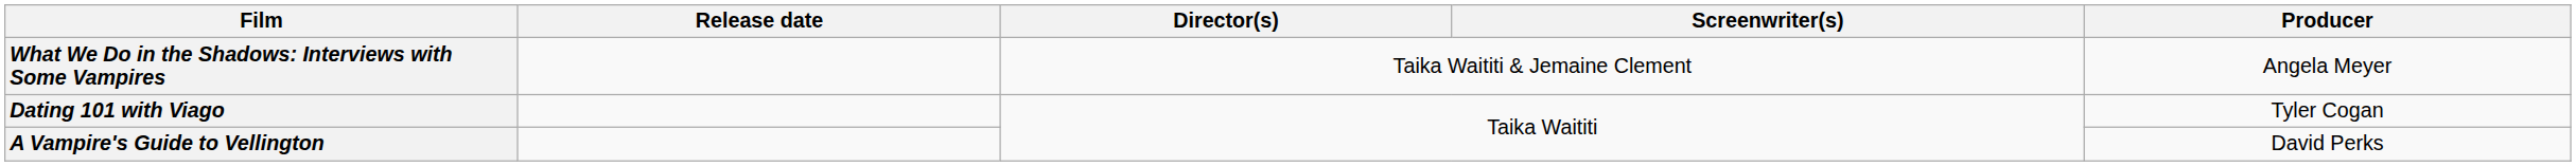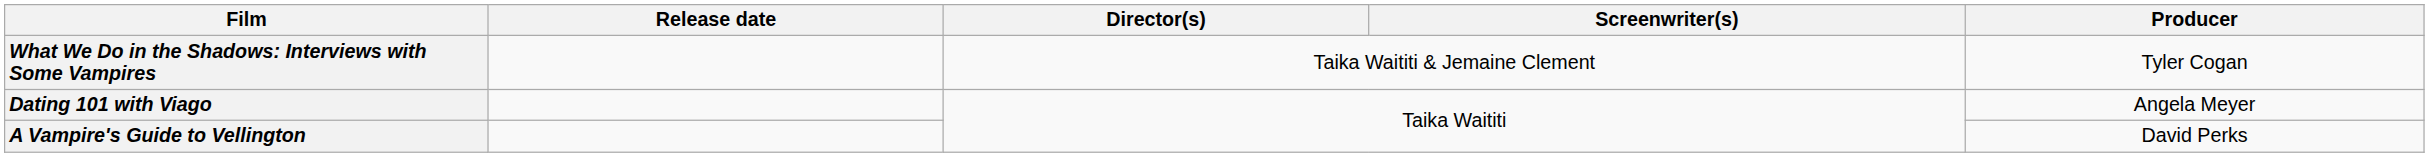What We Do in the Shadows: Interviews with Some Vampires | Producer: Angela Meyer -> Tyler Cogan
Dating 101 with Viago | Producer: Tyler Cogan -> Angela Meyer
